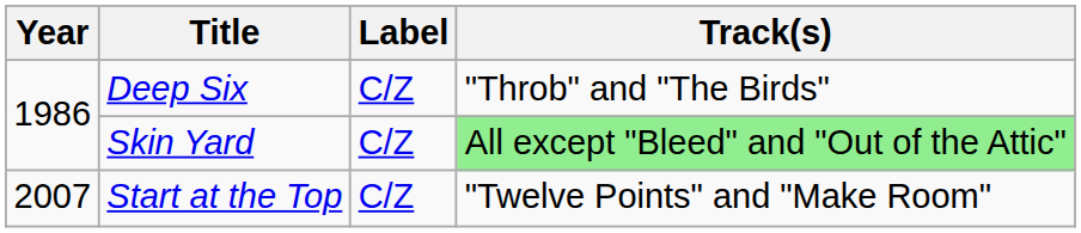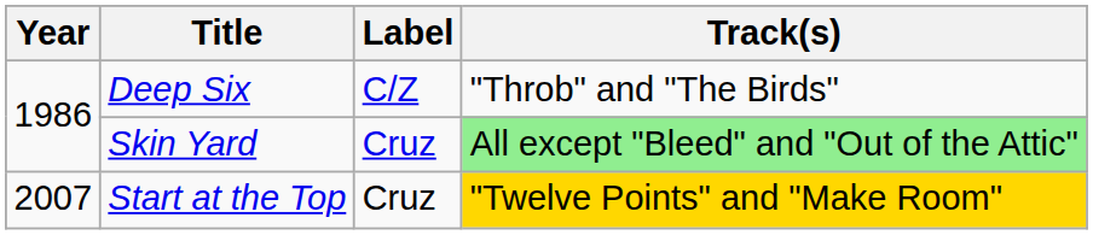Skin Yard | Label: C/Z -> Cruz
Start at the Top | Label: C/Z -> Cruz
Start at the Top | Track(s): no background -> gold background
